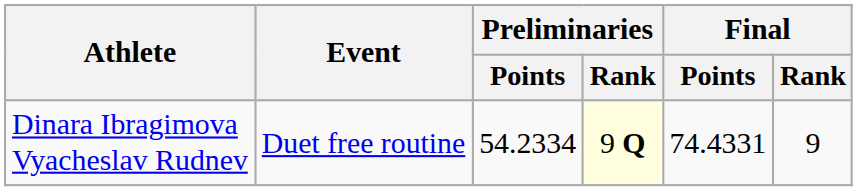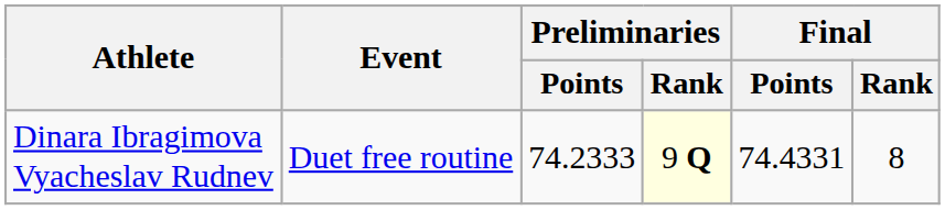Dinara Ibragimova Vyacheslav Rudnev | Preliminaries / Points: 54.2334 -> 74.2333
Dinara Ibragimova Vyacheslav Rudnev | Final / Rank: 9 -> 8
